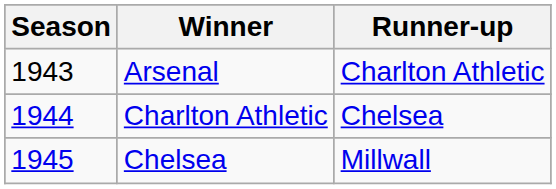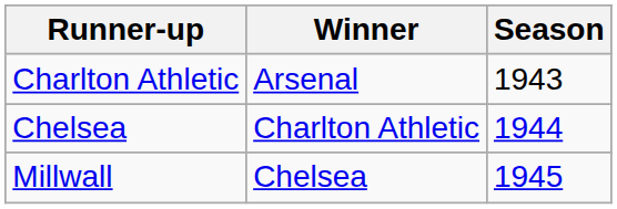columns swapped: Season <-> Runner-up
